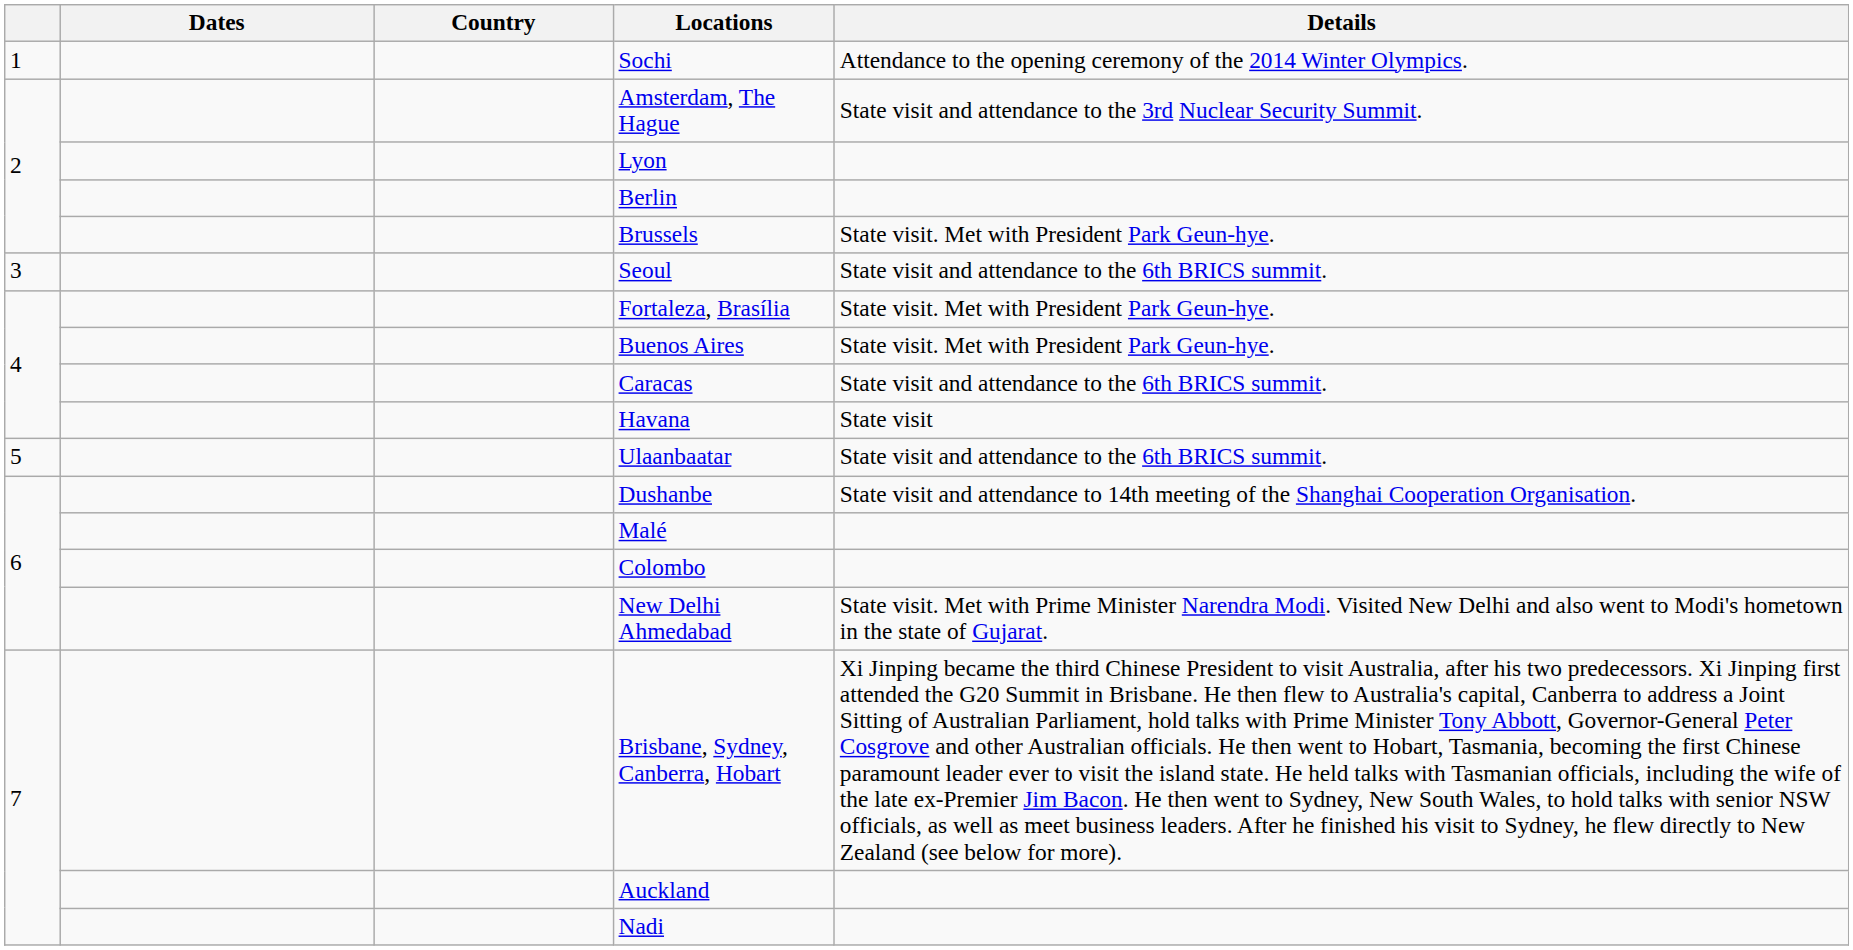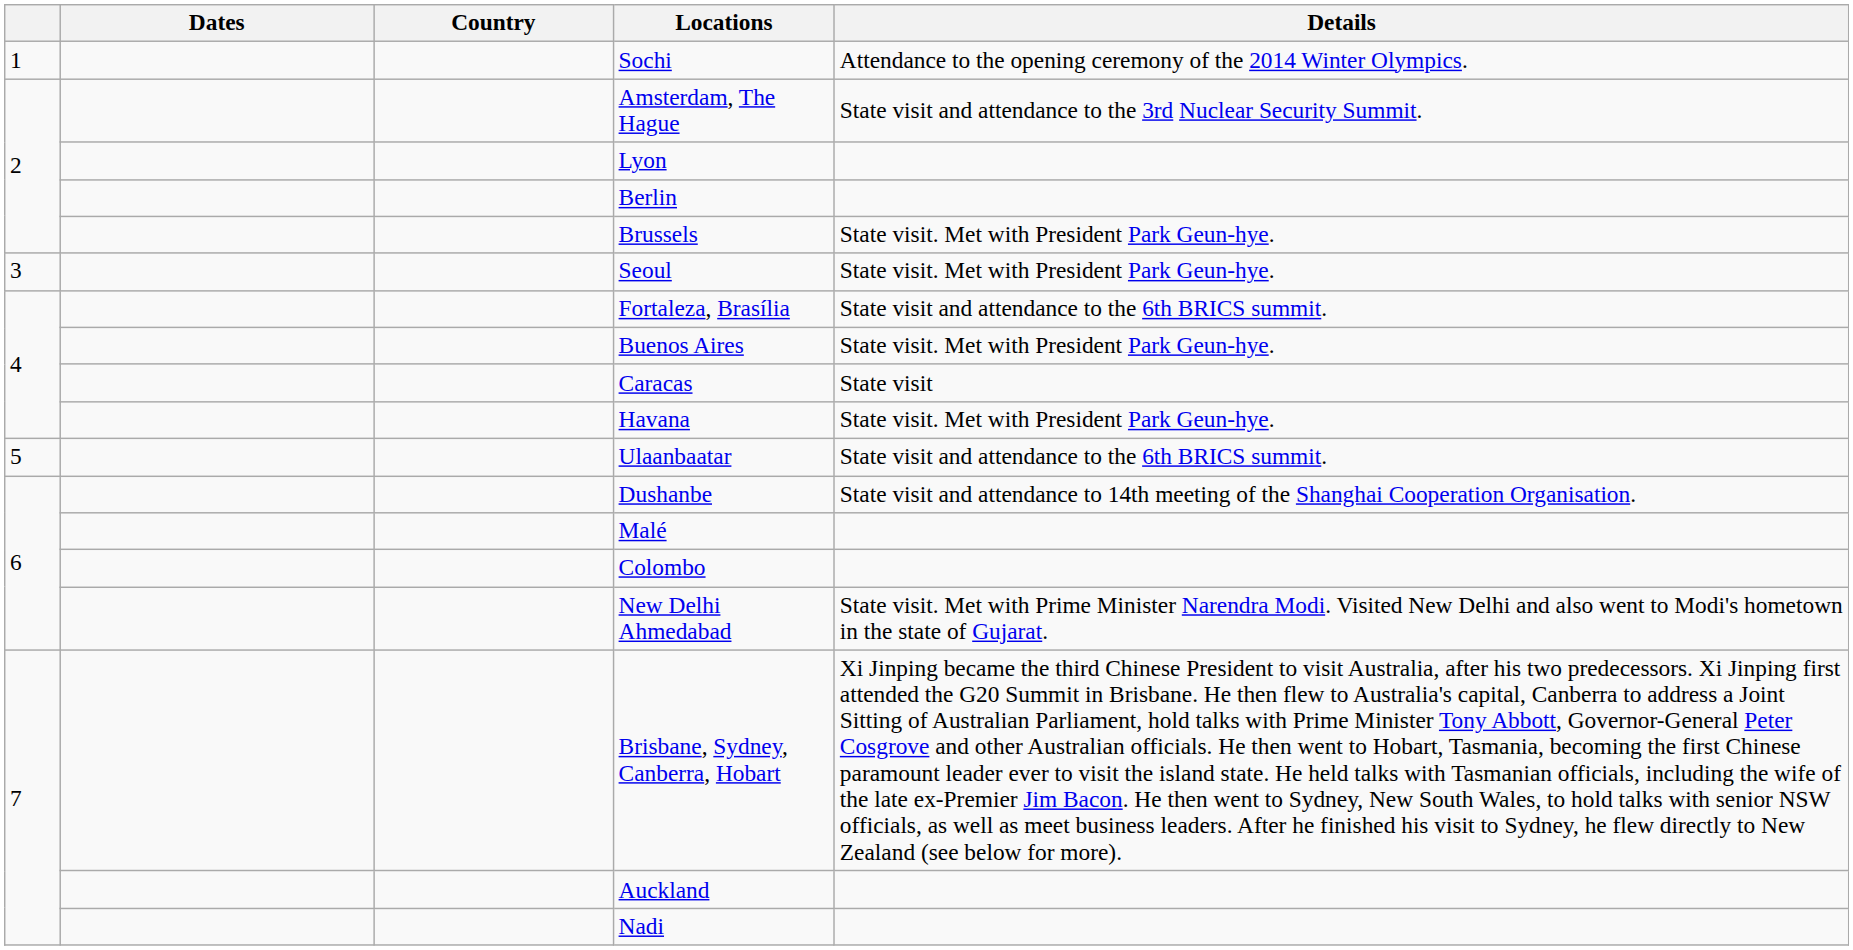Seoul | Details: State visit and attendance to the 6th BRICS summit. -> State visit. Met with President Park Geun-hye.
Fortaleza, Brasília | Details: State visit. Met with President Park Geun-hye. -> State visit and attendance to the 6th BRICS summit.
Caracas | Details: State visit and attendance to the 6th BRICS summit. -> State visit
Havana | Details: State visit -> State visit. Met with President Park Geun-hye.
